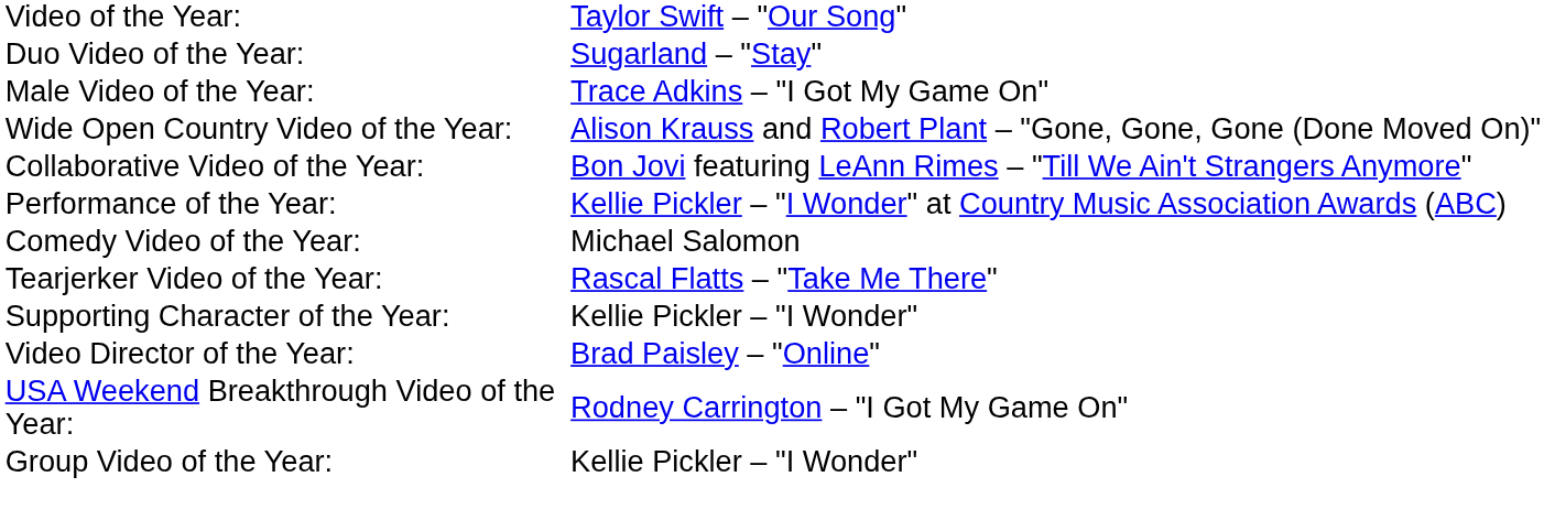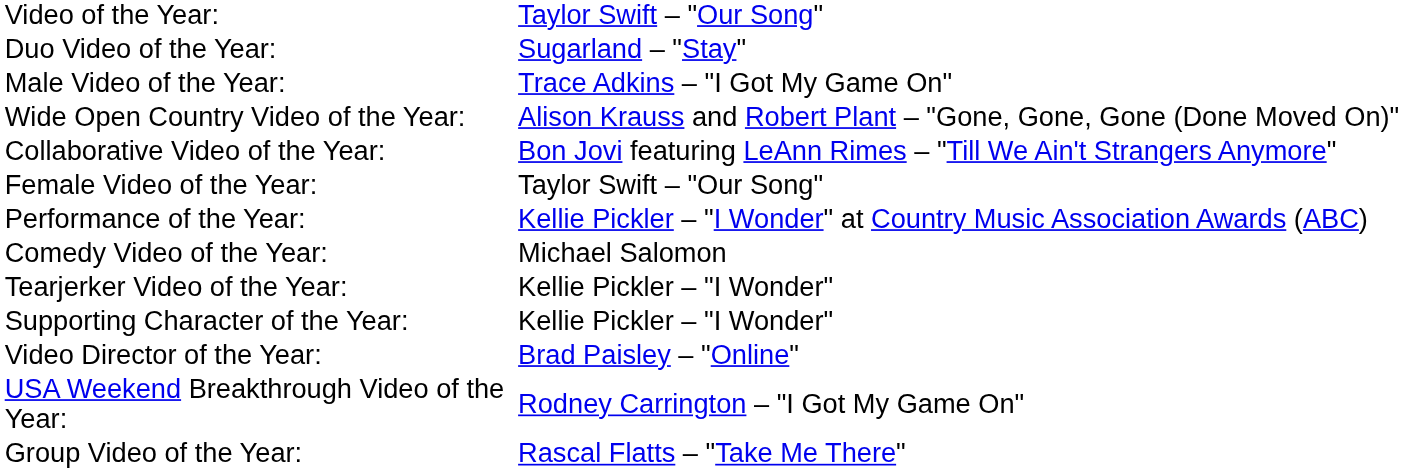+ row: Female Video of the Year: | Taylor Swift – "Our Song"
Tearjerker Video of the Year: | column 2: Rascal Flatts – "Take Me There" -> Kellie Pickler – "I Wonder"
Group Video of the Year: | column 2: Kellie Pickler – "I Wonder" -> Rascal Flatts – "Take Me There"
